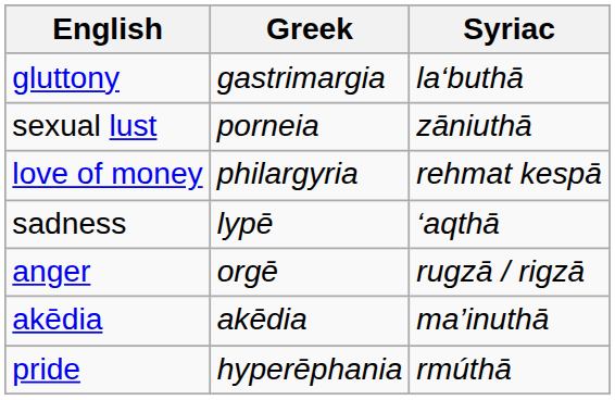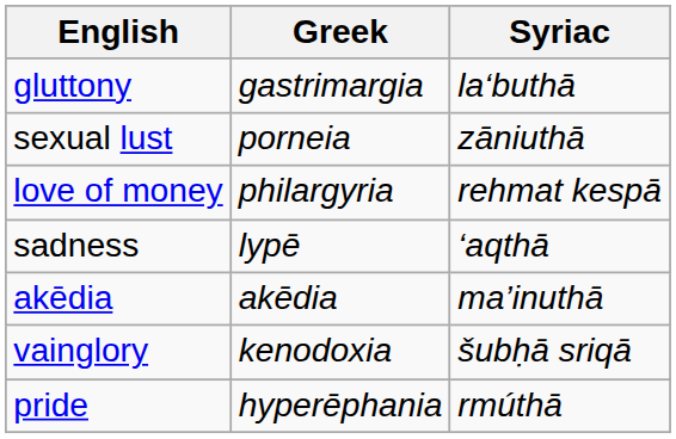- row: anger | orgē | rugzā / rigzā
+ row: vainglory | kenodoxia | šubḥā sriqā
